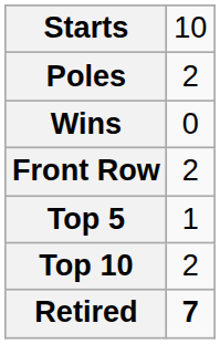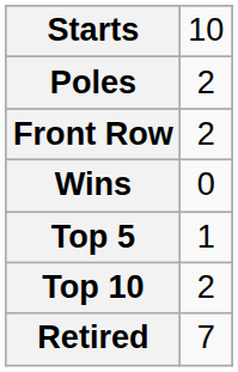rows swapped: Front Row <-> Wins
Retired | column 2: bold -> normal
